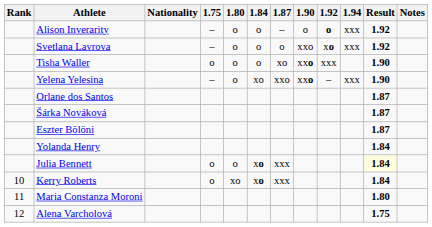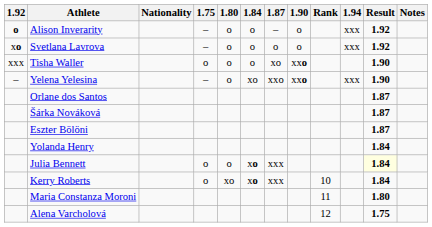columns swapped: Rank <-> 1.92
Svetlana Lavrova | 1.90: xxo -> o
